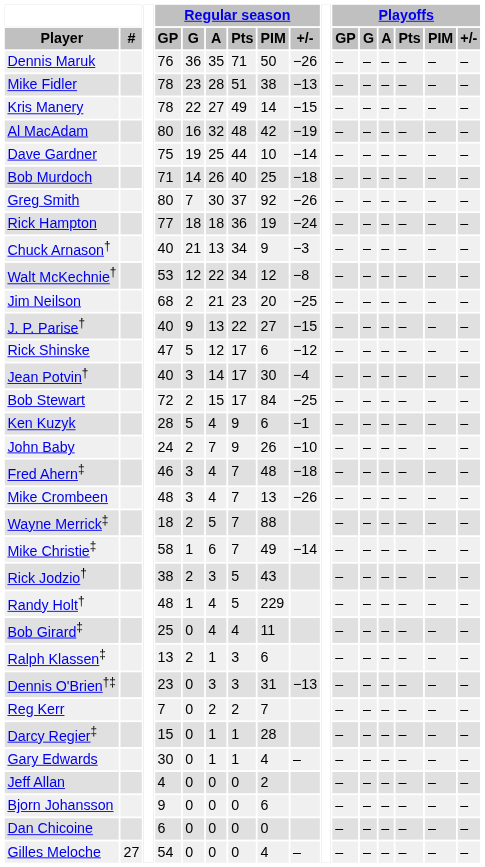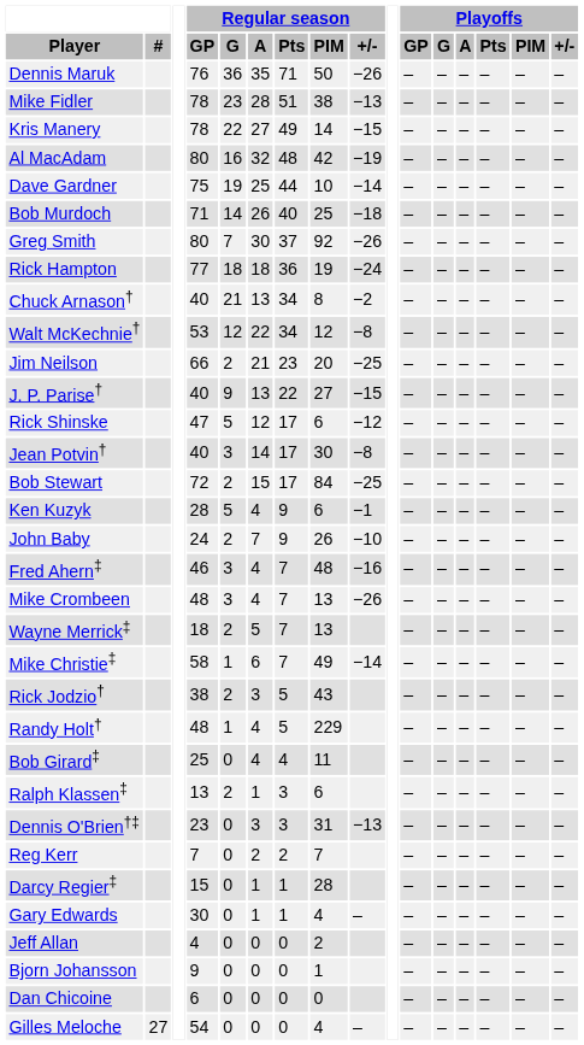Chuck Arnason† | Regular season / PIM: 9 -> 8
Chuck Arnason† | Regular season / +/-: −3 -> −2
Jim Neilson | Regular season / GP: 68 -> 66
Jean Potvin† | Regular season / +/-: −4 -> −8
Fred Ahern‡ | Regular season / +/-: −18 -> −16
Wayne Merrick‡ | Regular season / PIM: 88 -> 13
Bjorn Johansson | Regular season / PIM: 6 -> 1
